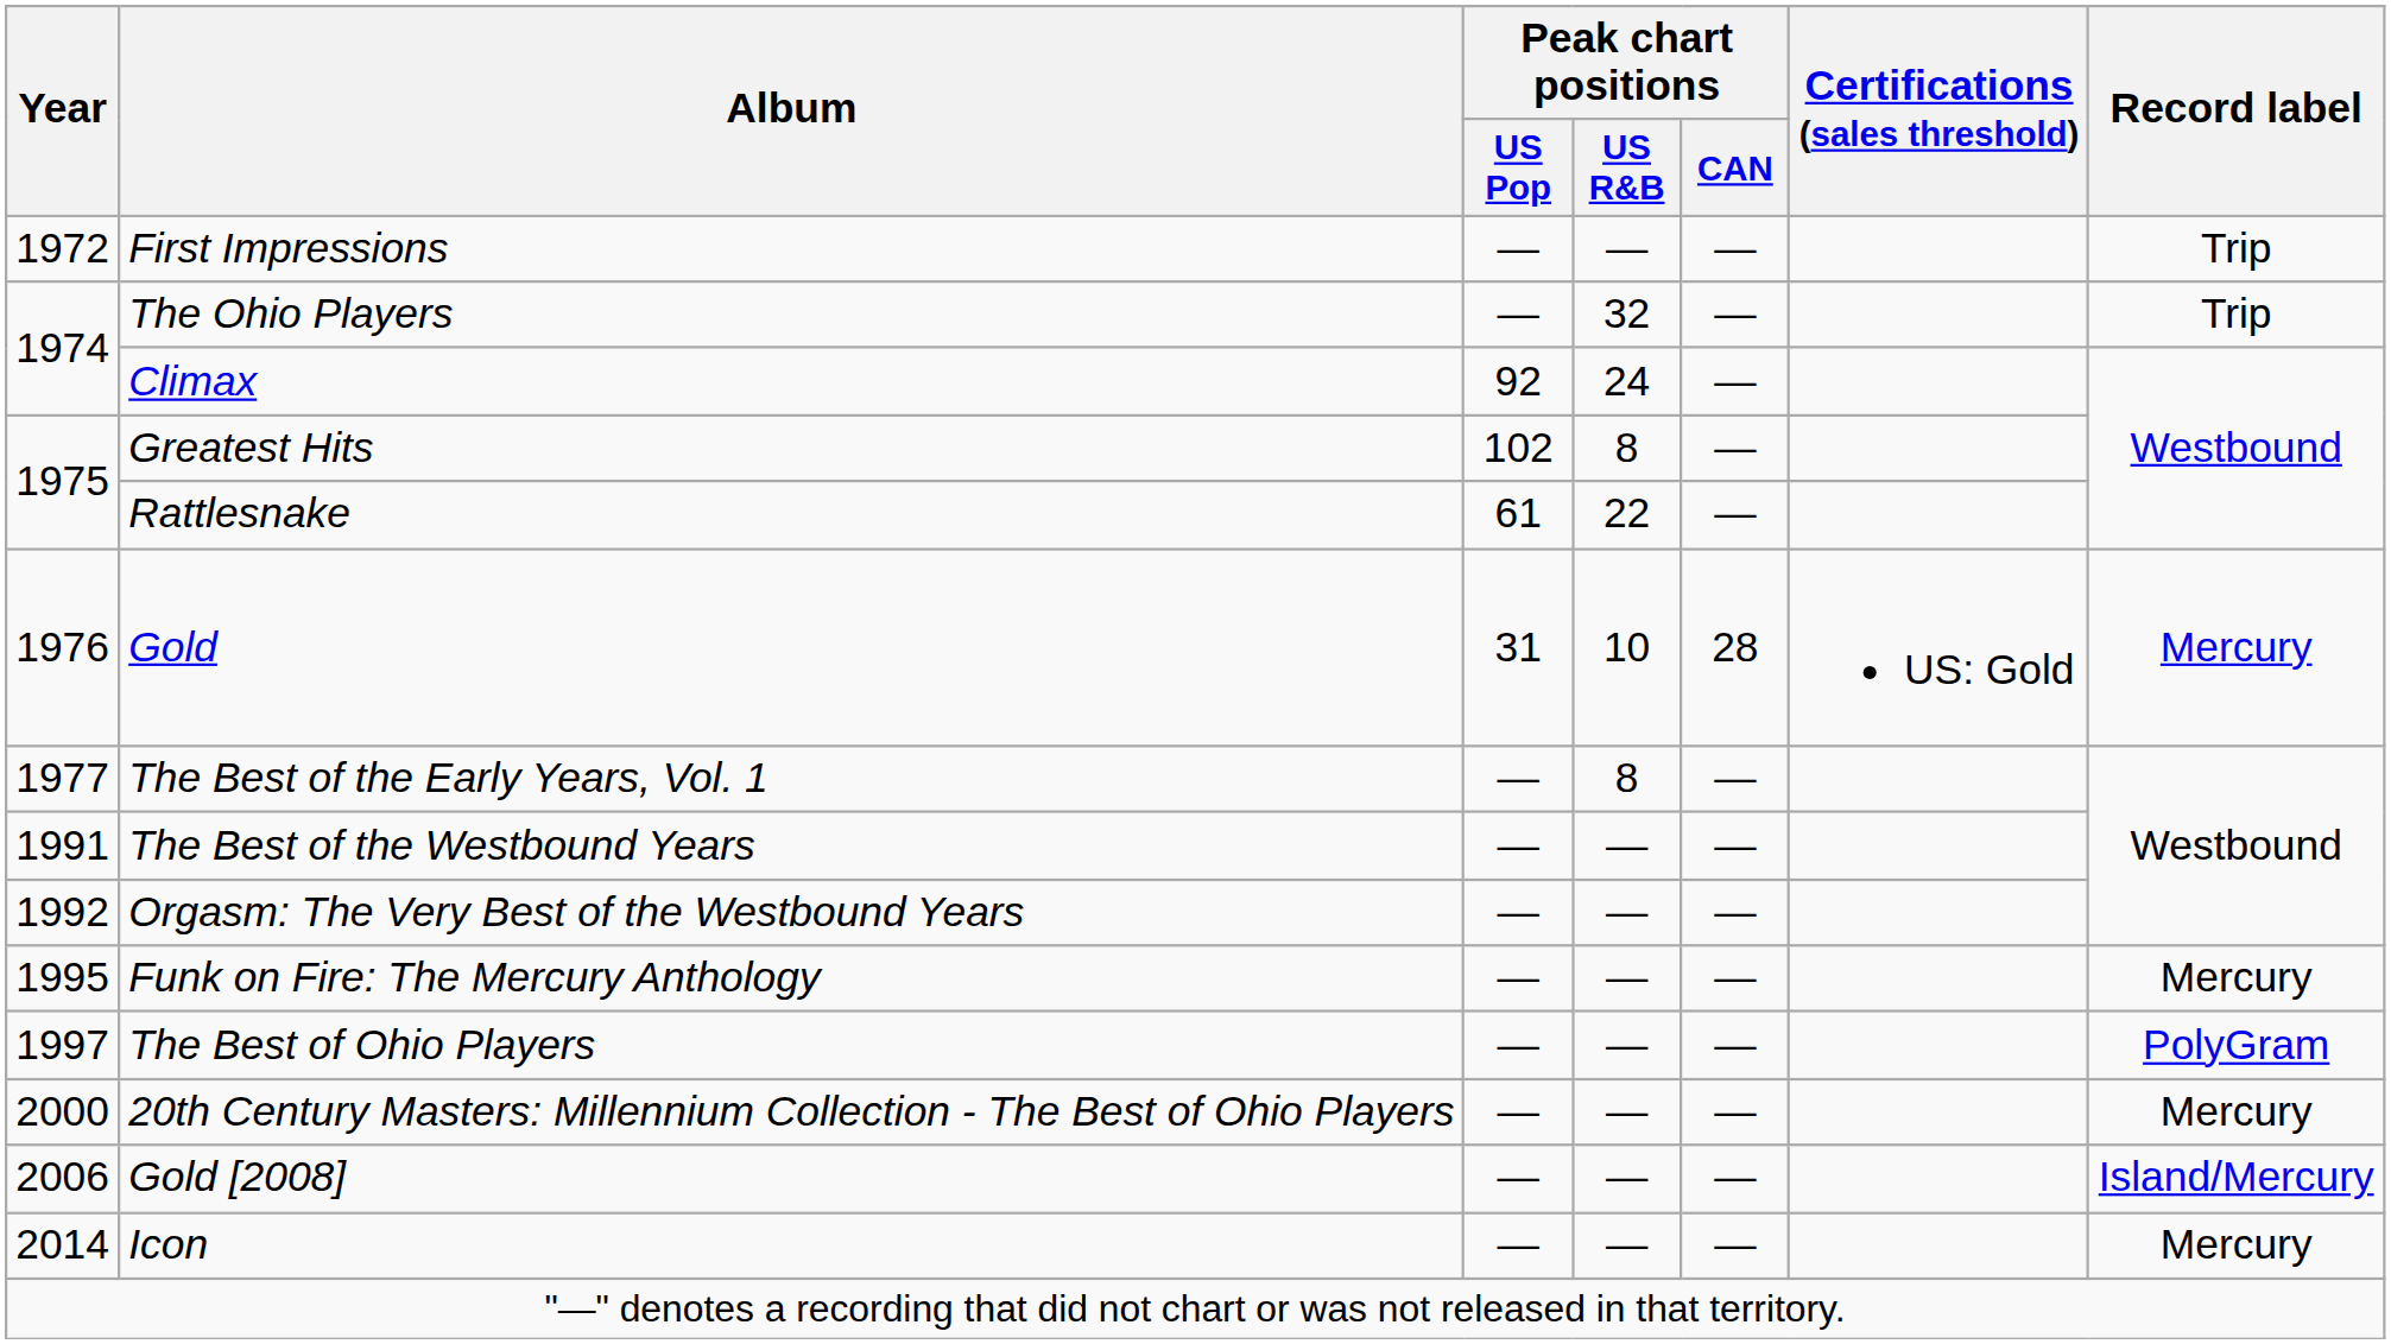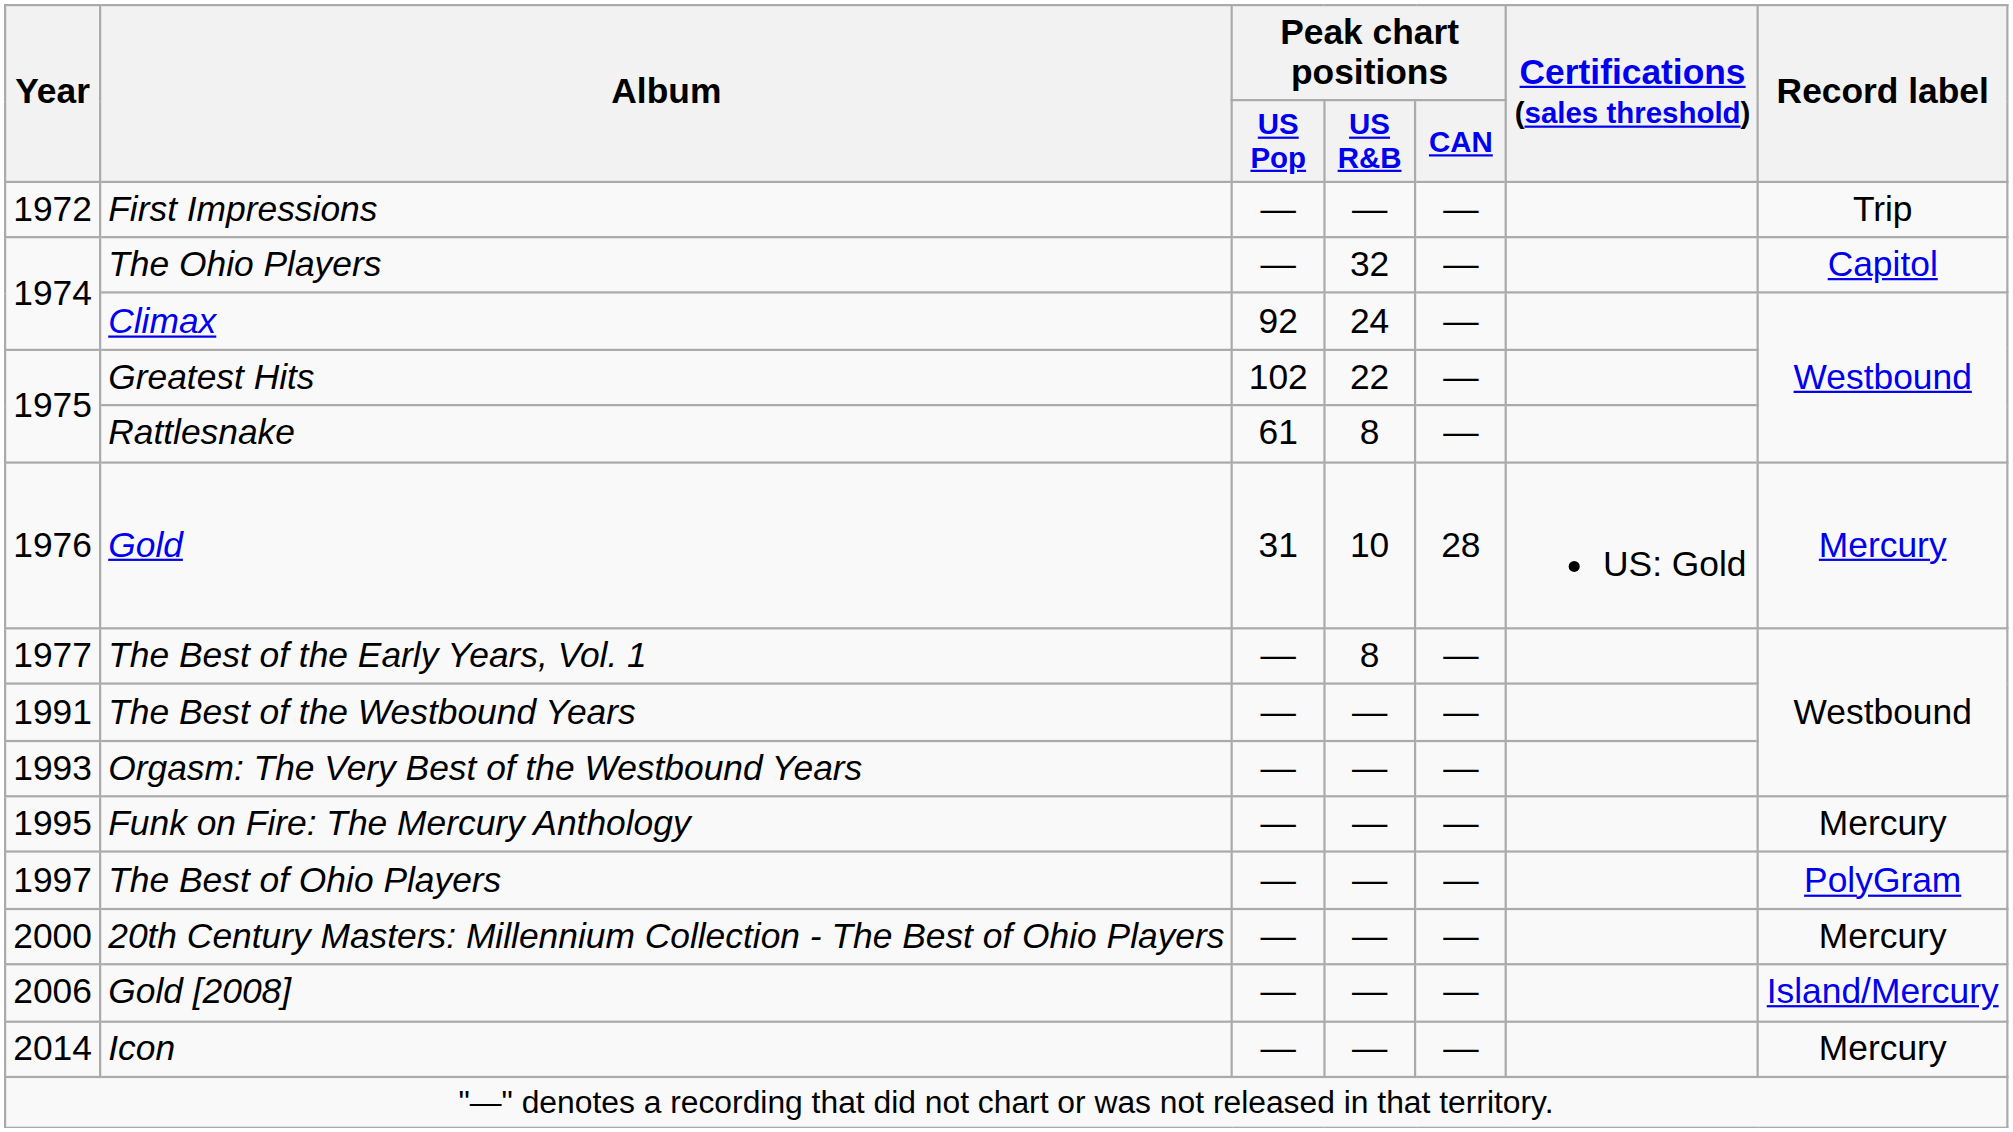The Ohio Players | Record label: Trip -> Capitol
Greatest Hits | Peak chart positions / US R&B: 8 -> 22
Rattlesnake | Peak chart positions / US R&B: 22 -> 8
Orgasm: The Very Best of the Westbound Years | Year: 1992 -> 1993
